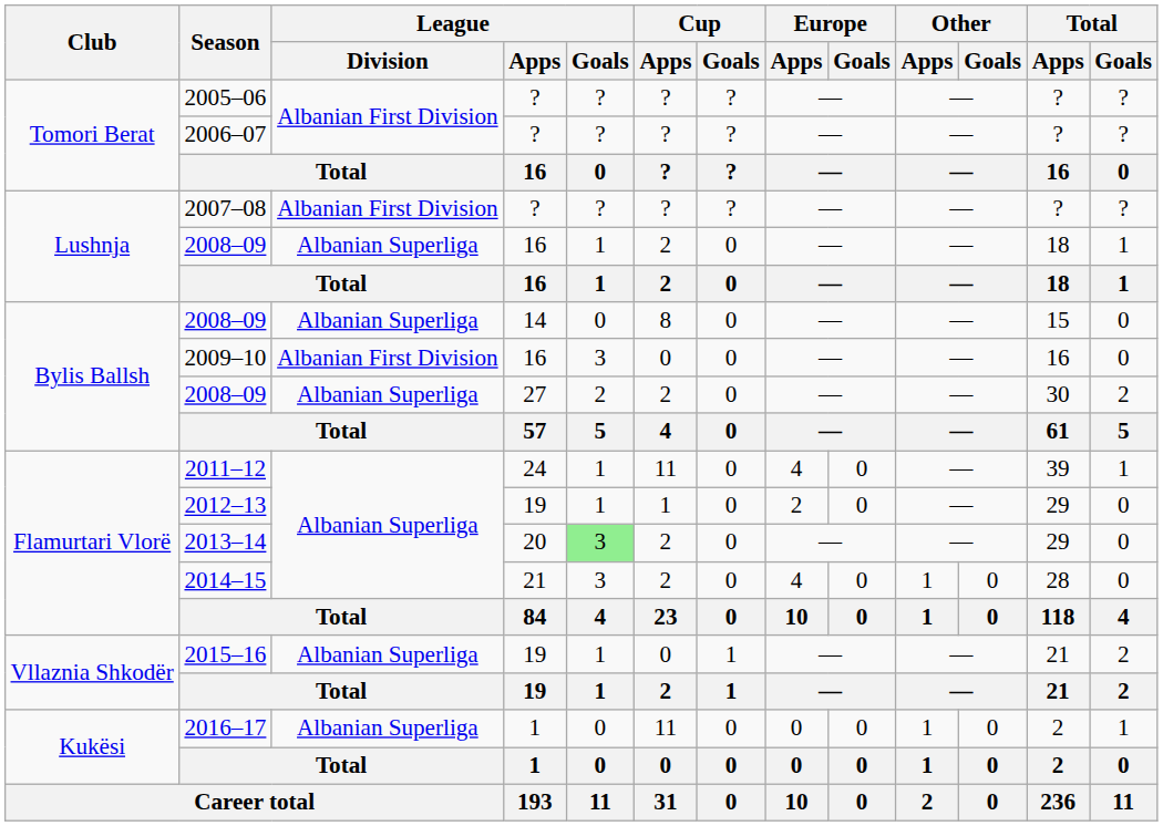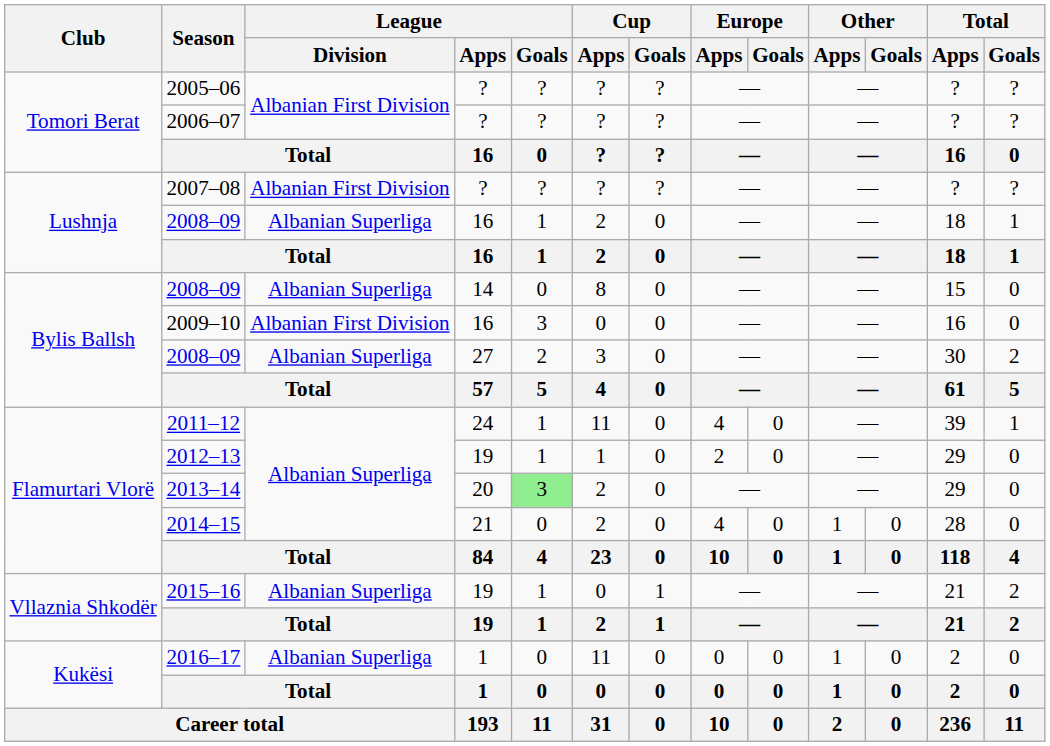2008–09 / 27 | Cup / Apps: 2 -> 3
2014–15 | League / Goals: 3 -> 0
2016–17 | Total / Goals: 1 -> 0
